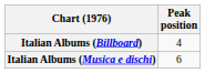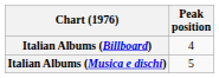Italian Albums (Musica e dischi) | Peak position: 6 -> 5
